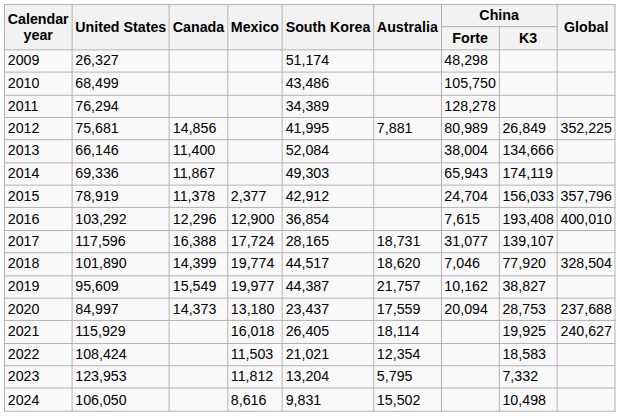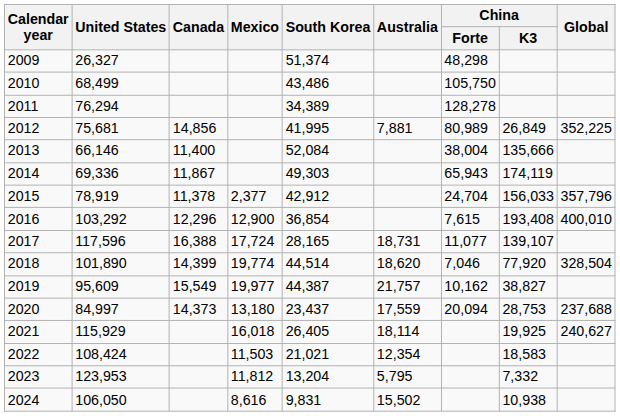2009 | South Korea: 51,174 -> 51,374
2013 | China / K3: 134,666 -> 135,666
2017 | China / Forte: 31,077 -> 11,077
2018 | South Korea: 44,517 -> 44,514
2024 | China / K3: 10,498 -> 10,938
